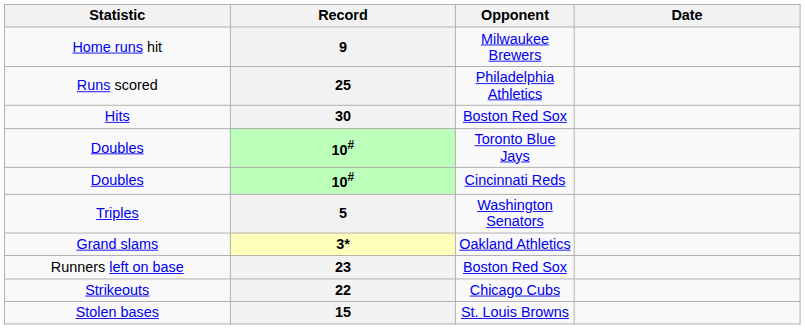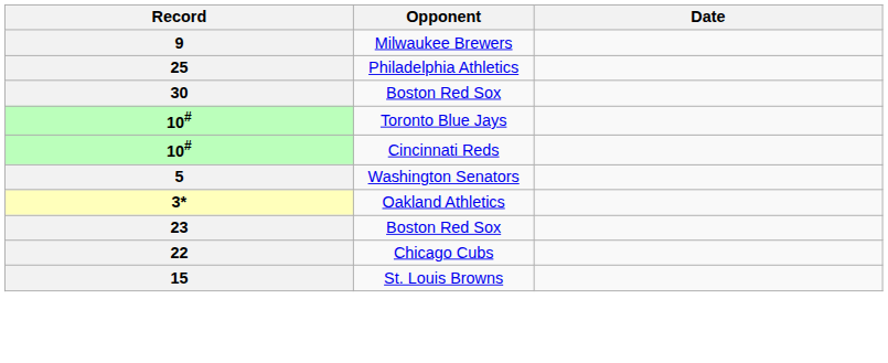- column: Statistic | Home runs hit | Runs scored | Hits | Doubles | Doubles | Triples | Grand slams | Runners left on base | Strikeouts | Stolen bases
